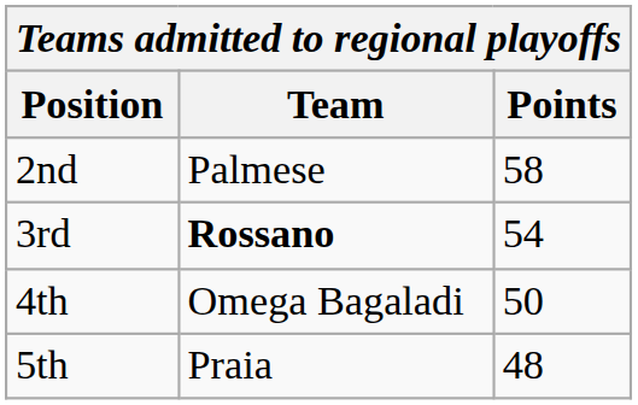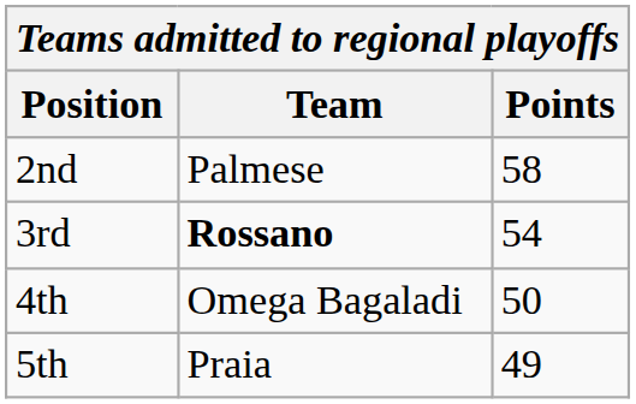5th | Points: 48 -> 49
